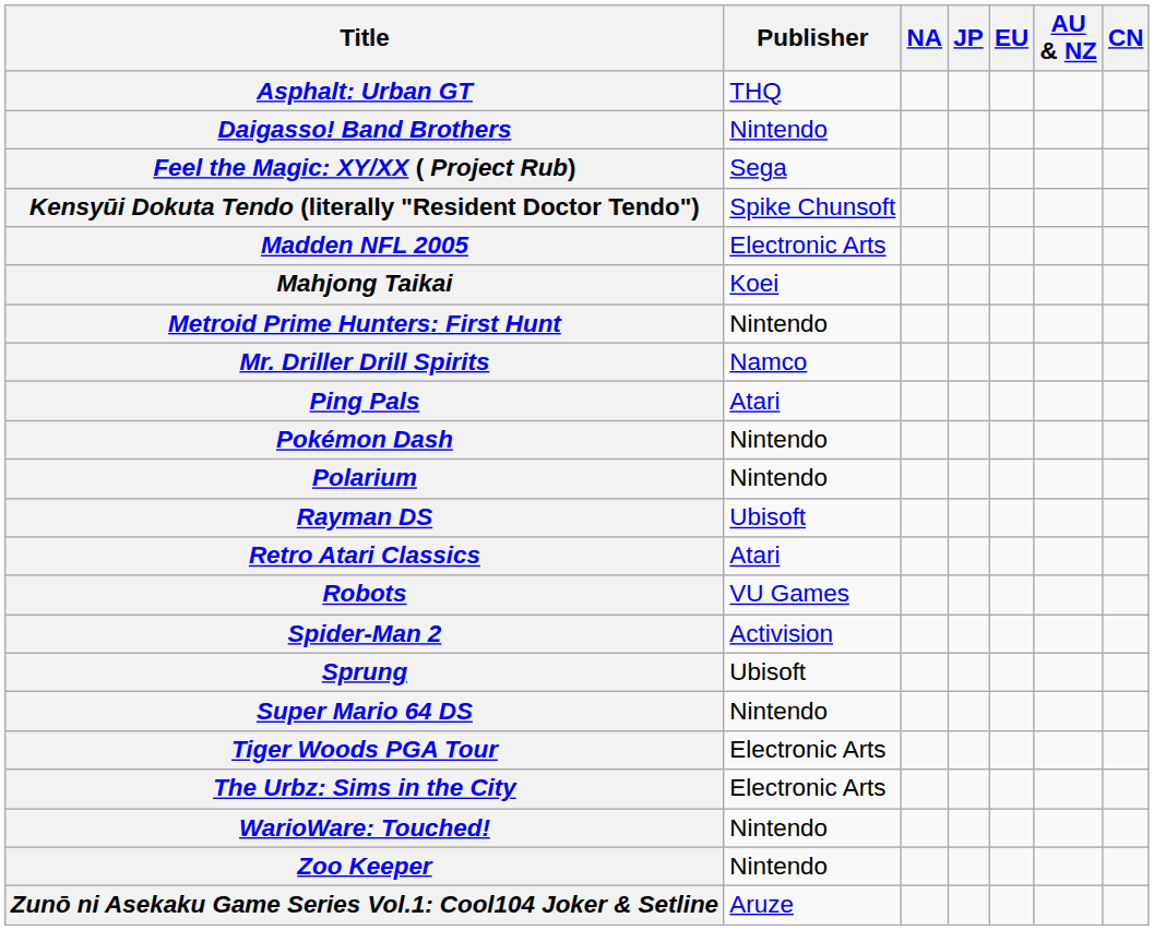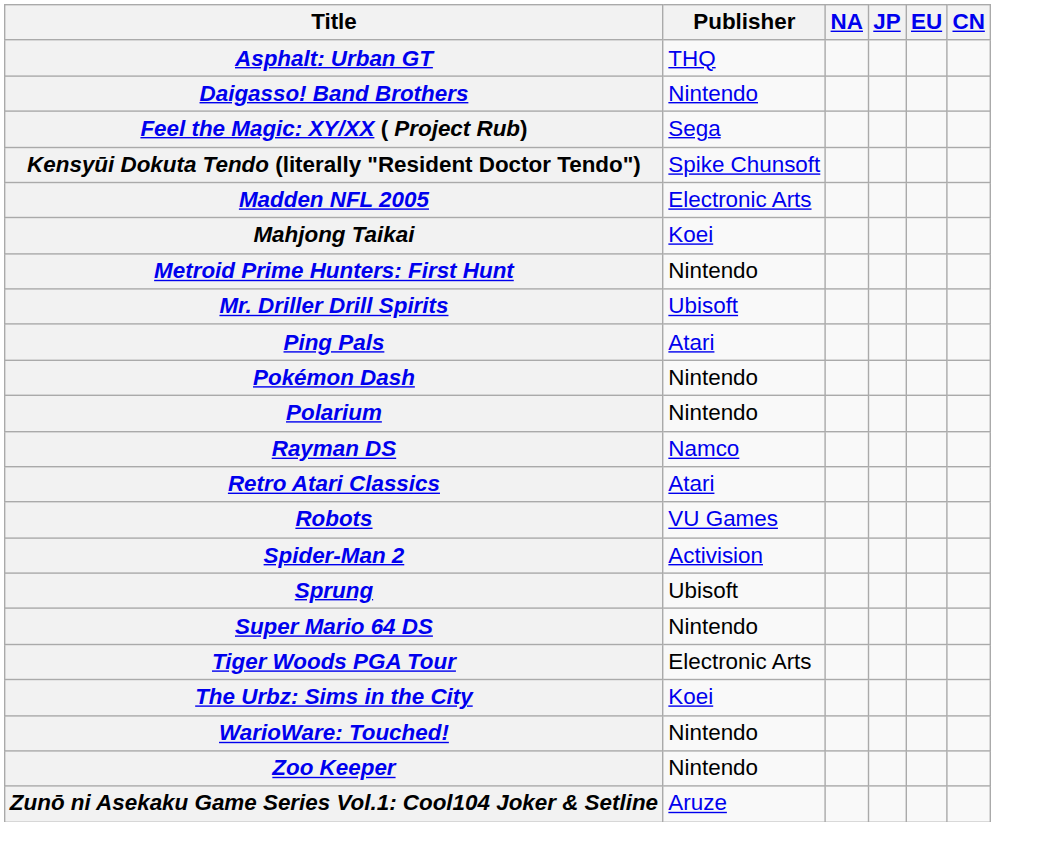- column: AU & NZ
Mr. Driller Drill Spirits | Publisher: Namco -> Ubisoft
Rayman DS | Publisher: Ubisoft -> Namco
The Urbz: Sims in the City | Publisher: Electronic Arts -> Koei
